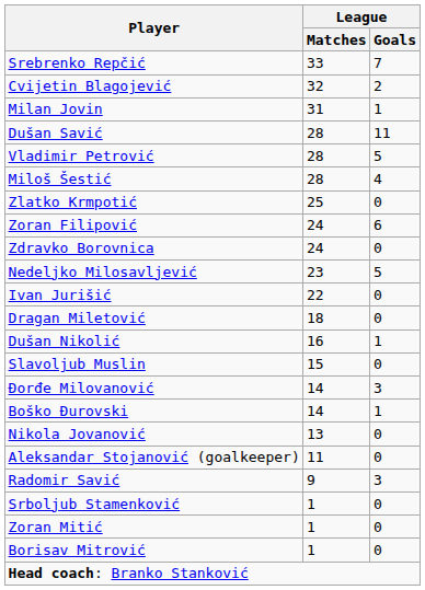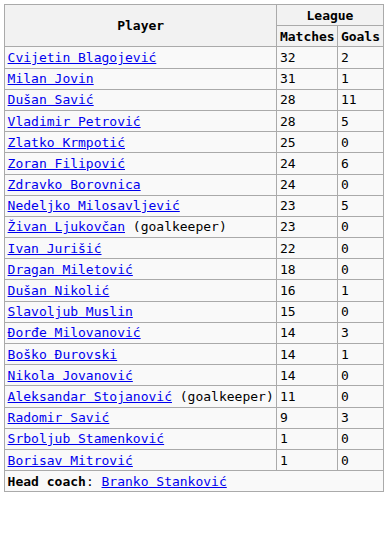- row: Srebrenko Repčić | 33 | 7
- row: Miloš Šestić | 28 | 4
+ row: Živan Ljukovčan (goalkeeper) | 23 | 0
Nikola Jovanović | League / Matches: 13 -> 14
- row: Zoran Mitić | 1 | 0
